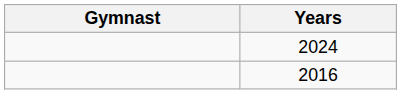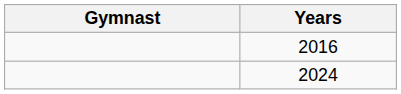rows swapped: 2016 <-> 2024
